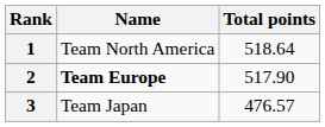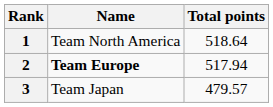2 | Total points: 517.90 -> 517.94
3 | Total points: 476.57 -> 479.57
